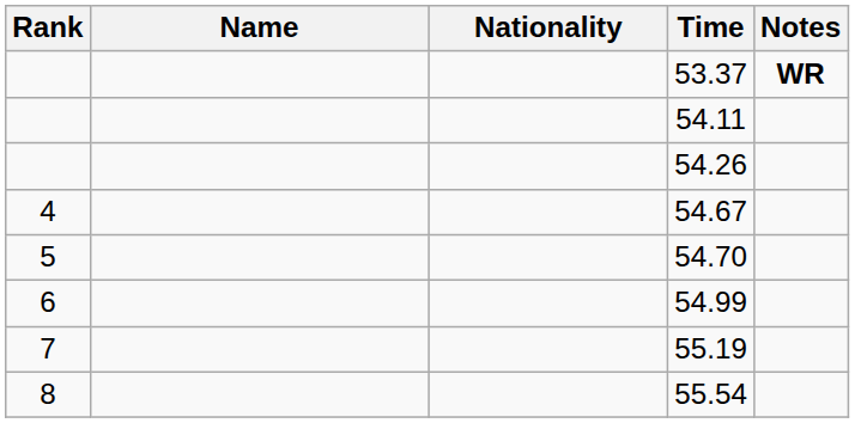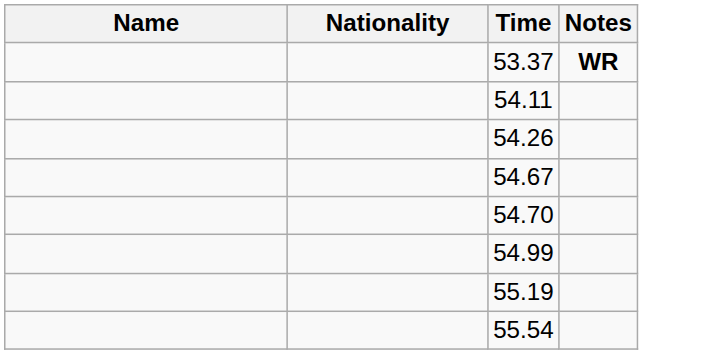- column: Rank | 4 | 5 | 6 | 7 | 8
